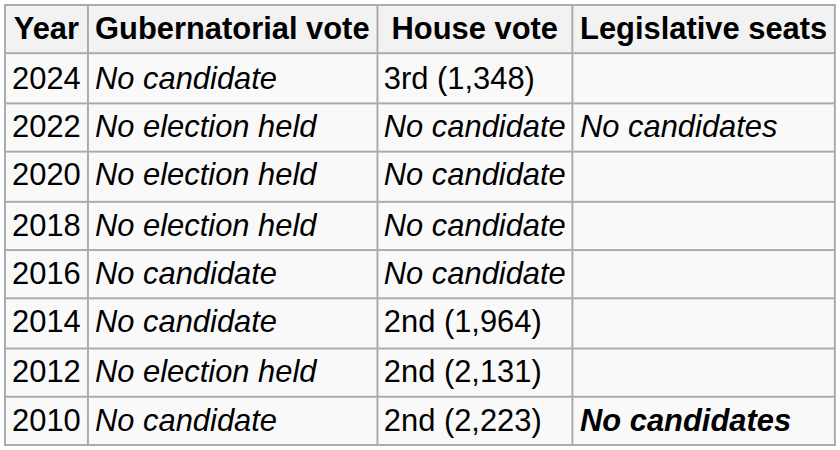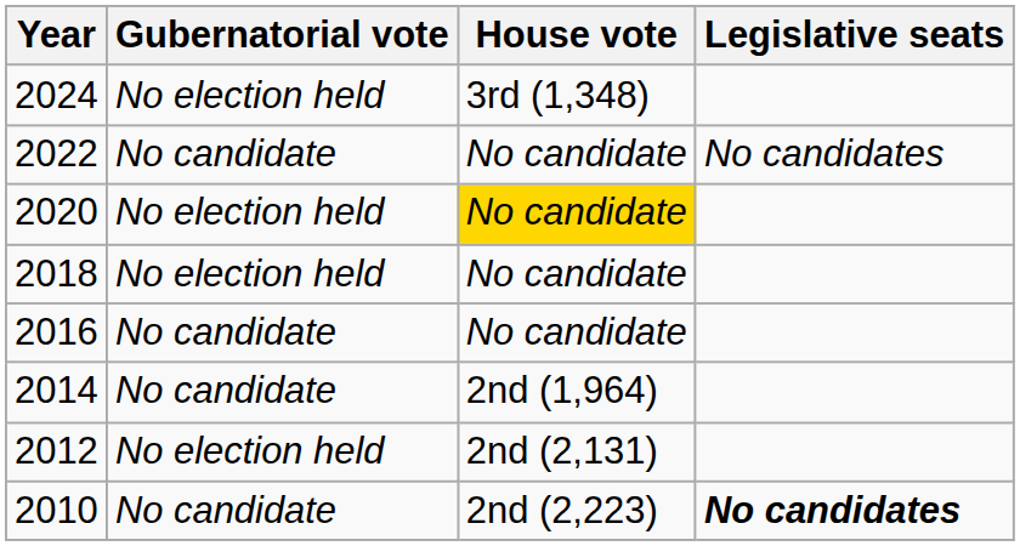2024 | Gubernatorial vote: No candidate -> No election held
2022 | Gubernatorial vote: No election held -> No candidate
2020 | House vote: no background -> gold background
